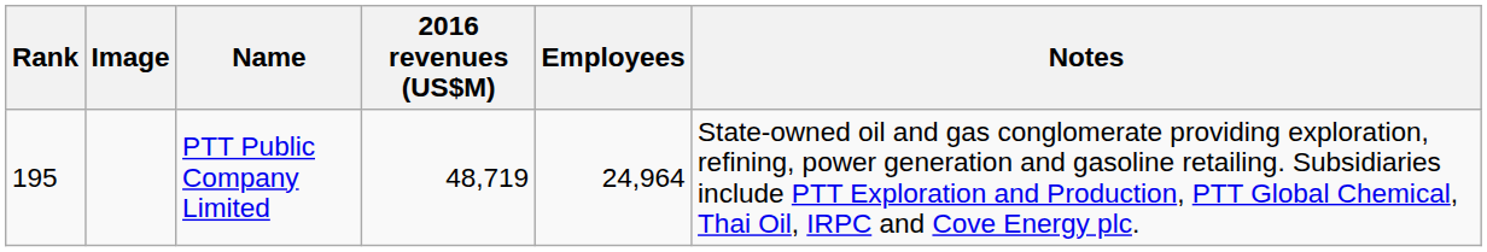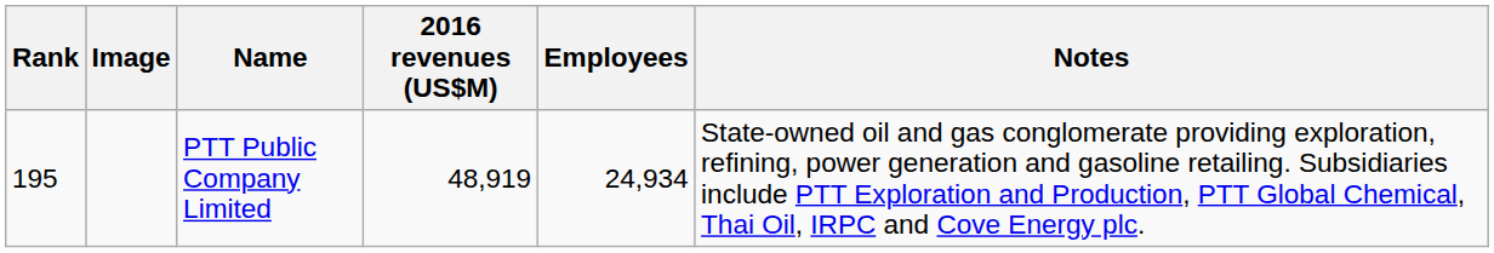PTT Public Company Limited | 2016 revenues (US$M): 48,719 -> 48,919
PTT Public Company Limited | Employees: 24,964 -> 24,934
